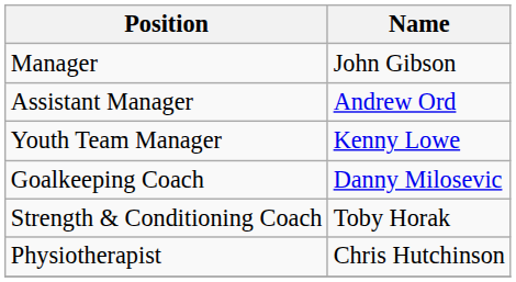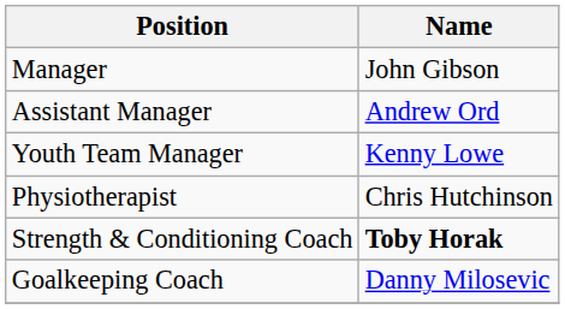rows swapped: Goalkeeping Coach <-> Physiotherapist
Strength & Conditioning Coach | Name: normal -> bold
